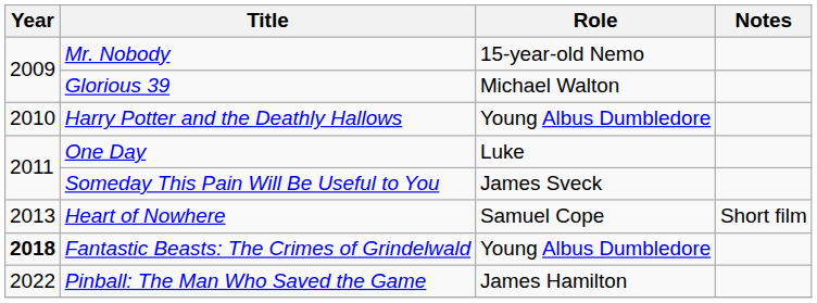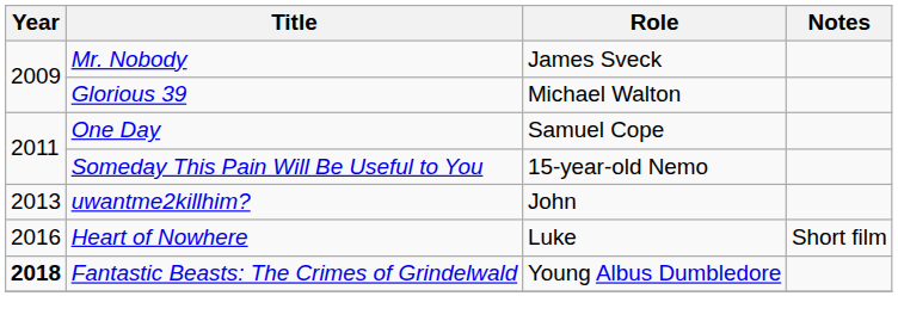Mr. Nobody | Role: 15-year-old Nemo -> James Sveck
- row: 2010 | Harry Potter and the Deathly Hallows | Young Albus Dumbledore
One Day | Role: Luke -> Samuel Cope
Someday This Pain Will Be Useful to You | Role: James Sveck -> 15-year-old Nemo
+ row: 2013 | uwantme2killhim? | John
Heart of Nowhere | Year: 2013 -> 2016
Heart of Nowhere | Role: Samuel Cope -> Luke
- row: 2022 | Pinball: The Man Who Saved the Game | James Hamilton
